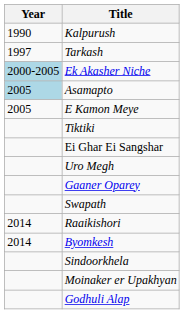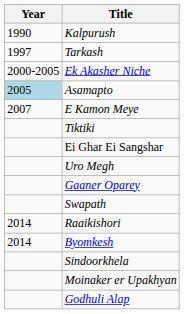Ek Akasher Niche | Year: lightblue background -> no background
E Kamon Meye | Year: 2005 -> 2007
